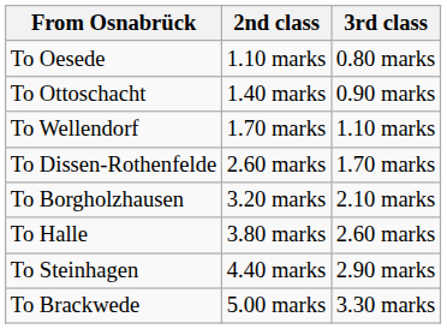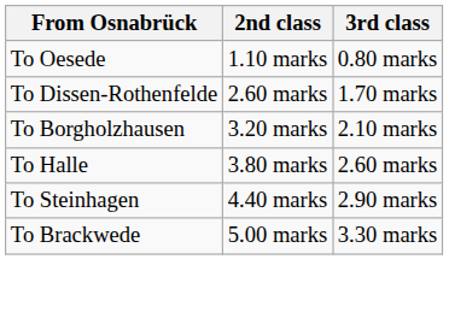- row: To Ottoschacht | 1.40 marks | 0.90 marks
- row: To Wellendorf | 1.70 marks | 1.10 marks
